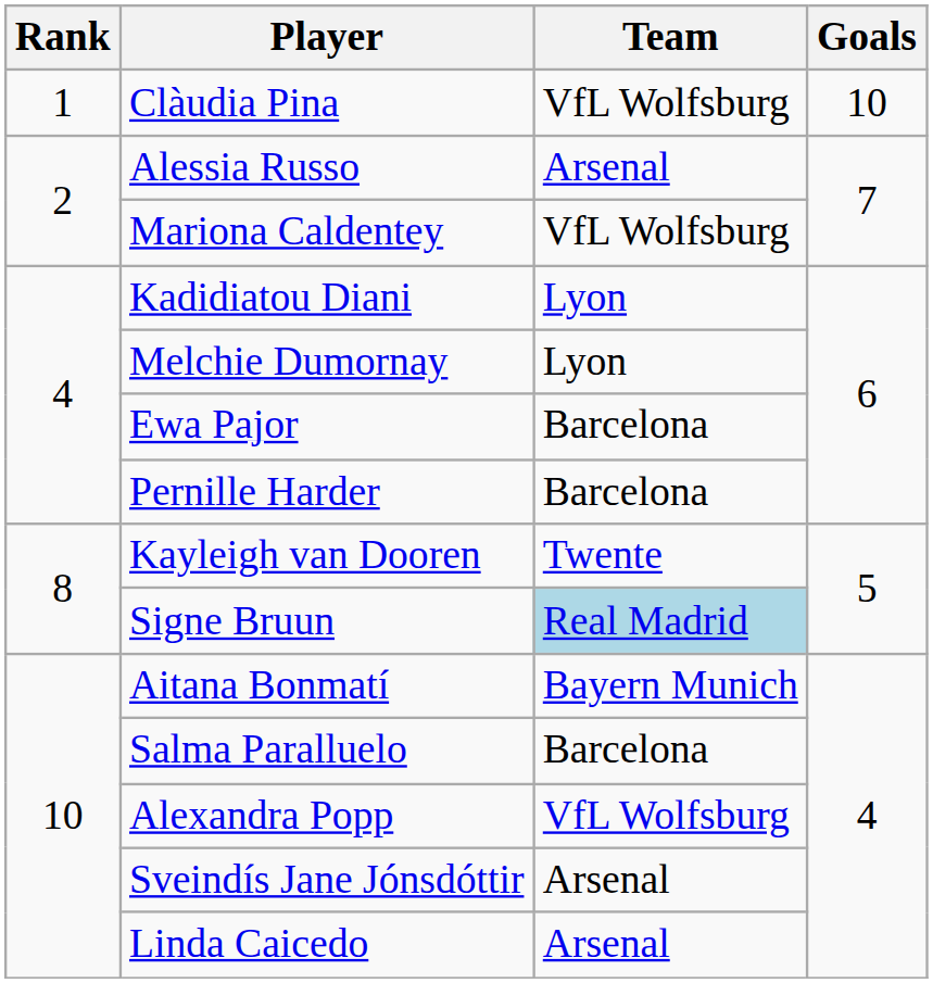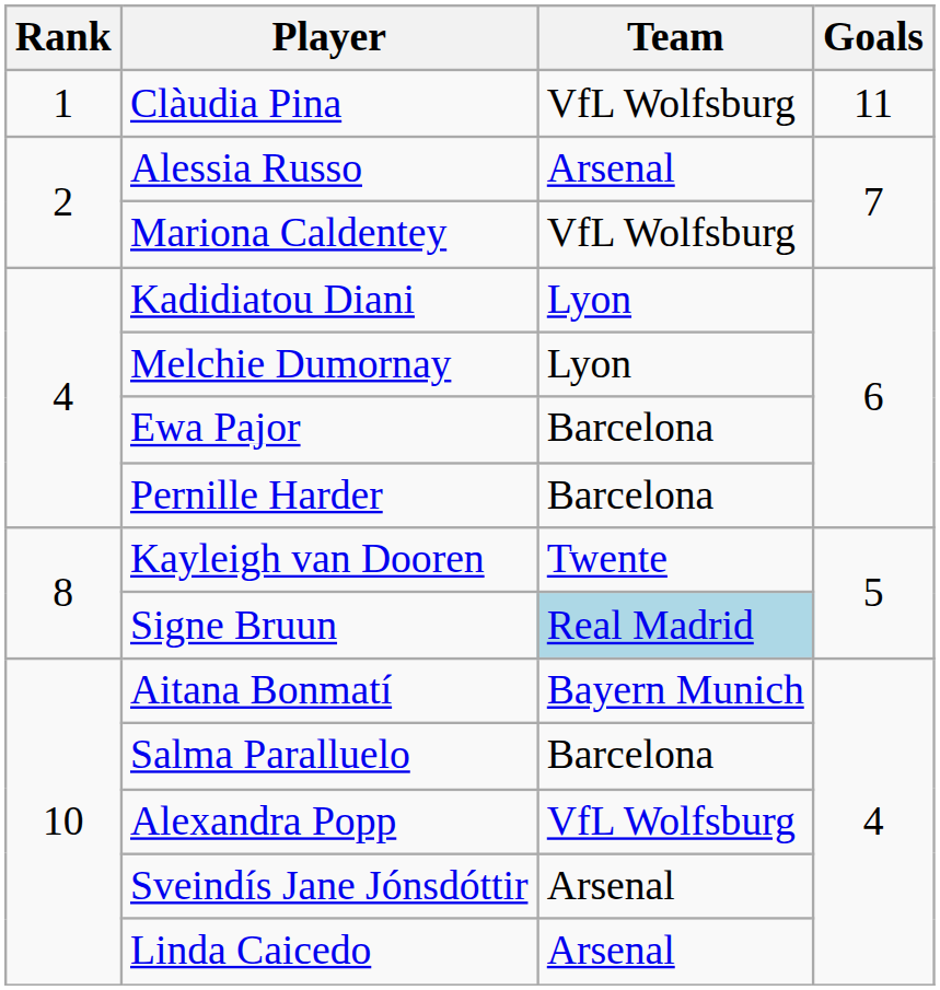Clàudia Pina | Goals: 10 -> 11
